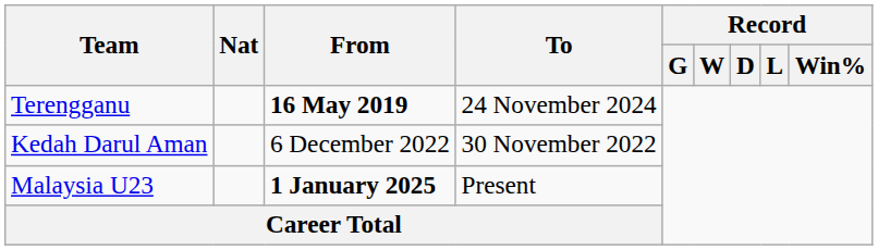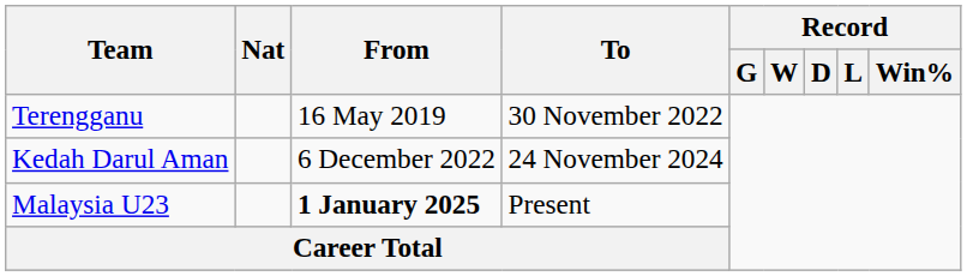Terengganu | From: bold -> normal
Terengganu | To: 24 November 2024 -> 30 November 2022
Kedah Darul Aman | To: 30 November 2022 -> 24 November 2024
